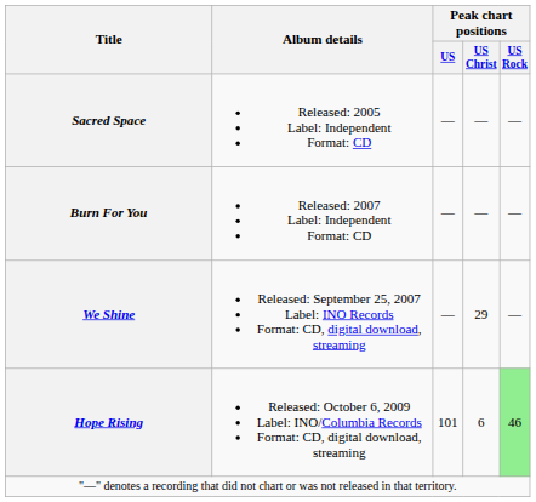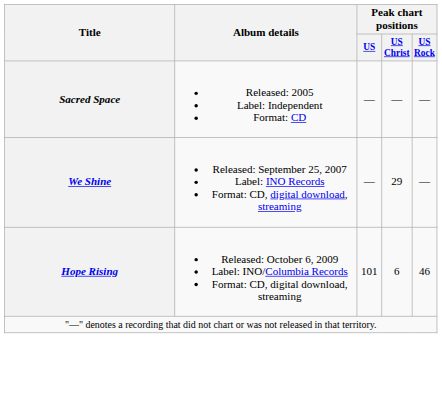- row: Burn For You | Released: 2007 Label: Independent Format: CD | — | — | —
Hope Rising | Peak chart positions / US Rock: lightgreen background -> no background
